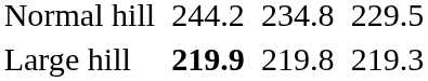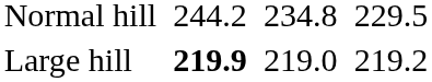Large hill | column 5: 219.8 -> 219.0
Large hill | column 7: 219.3 -> 219.2
